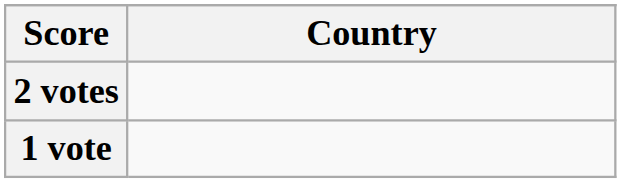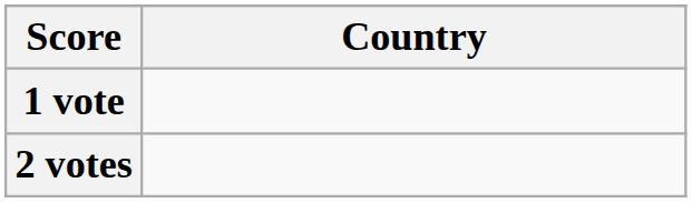rows swapped: 2 votes <-> 1 vote
